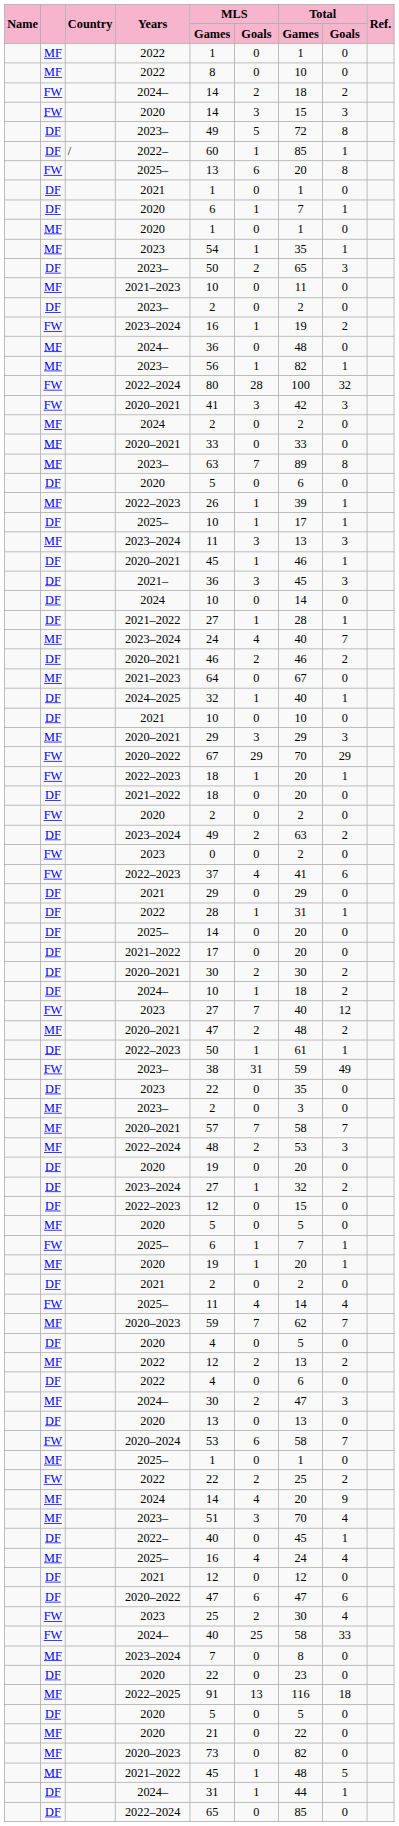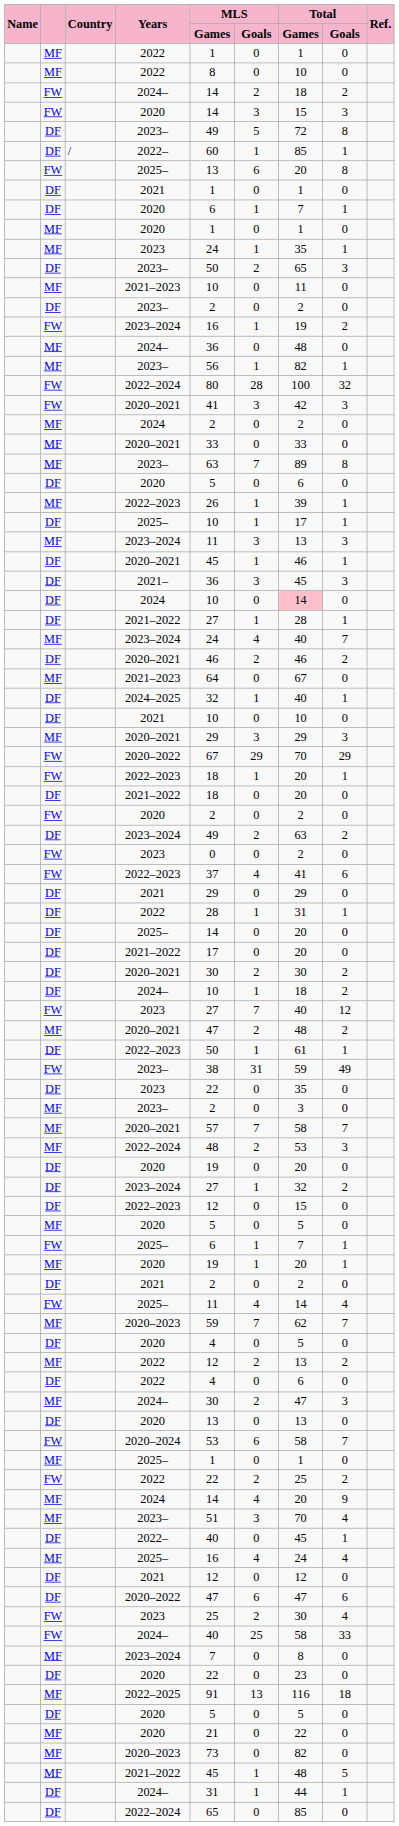MF / 2023 | MLS / Games: 54 -> 24
DF / 2024 | Total / Games: no background -> pink background
